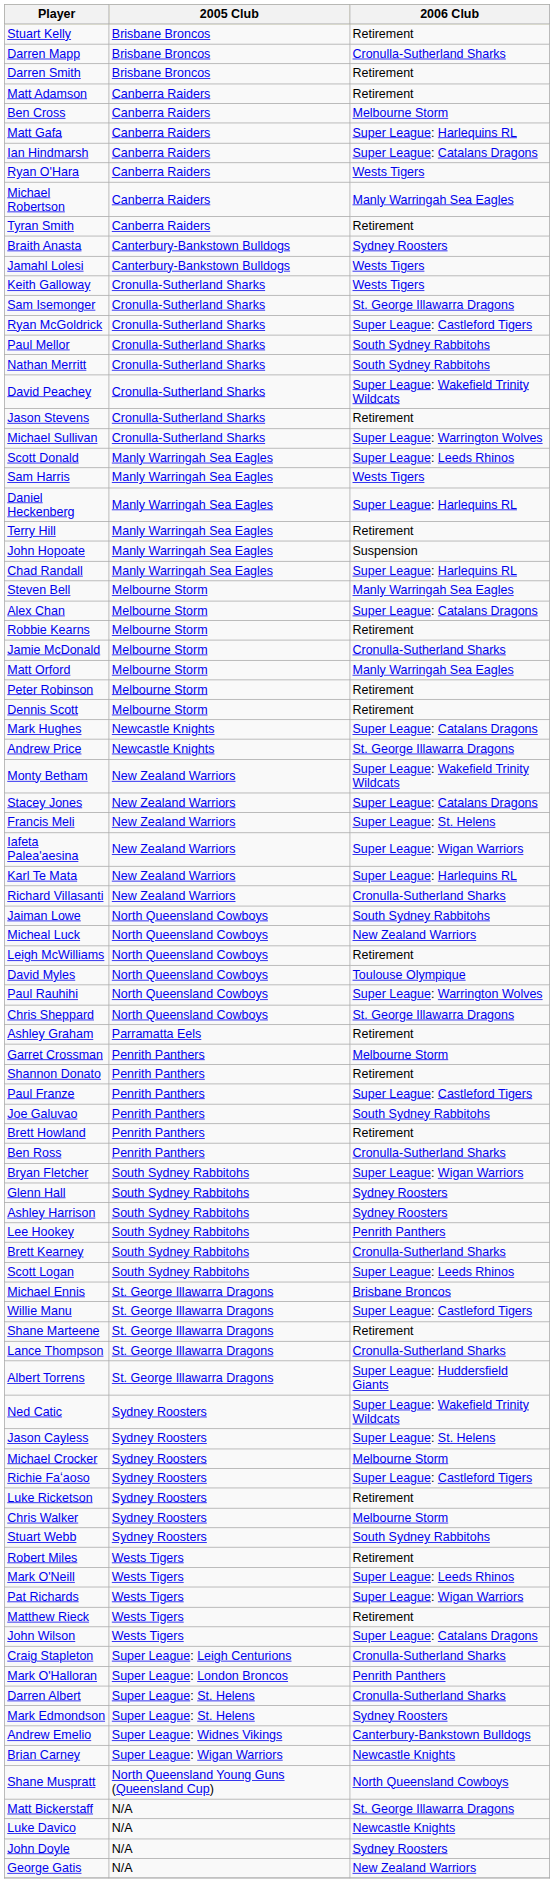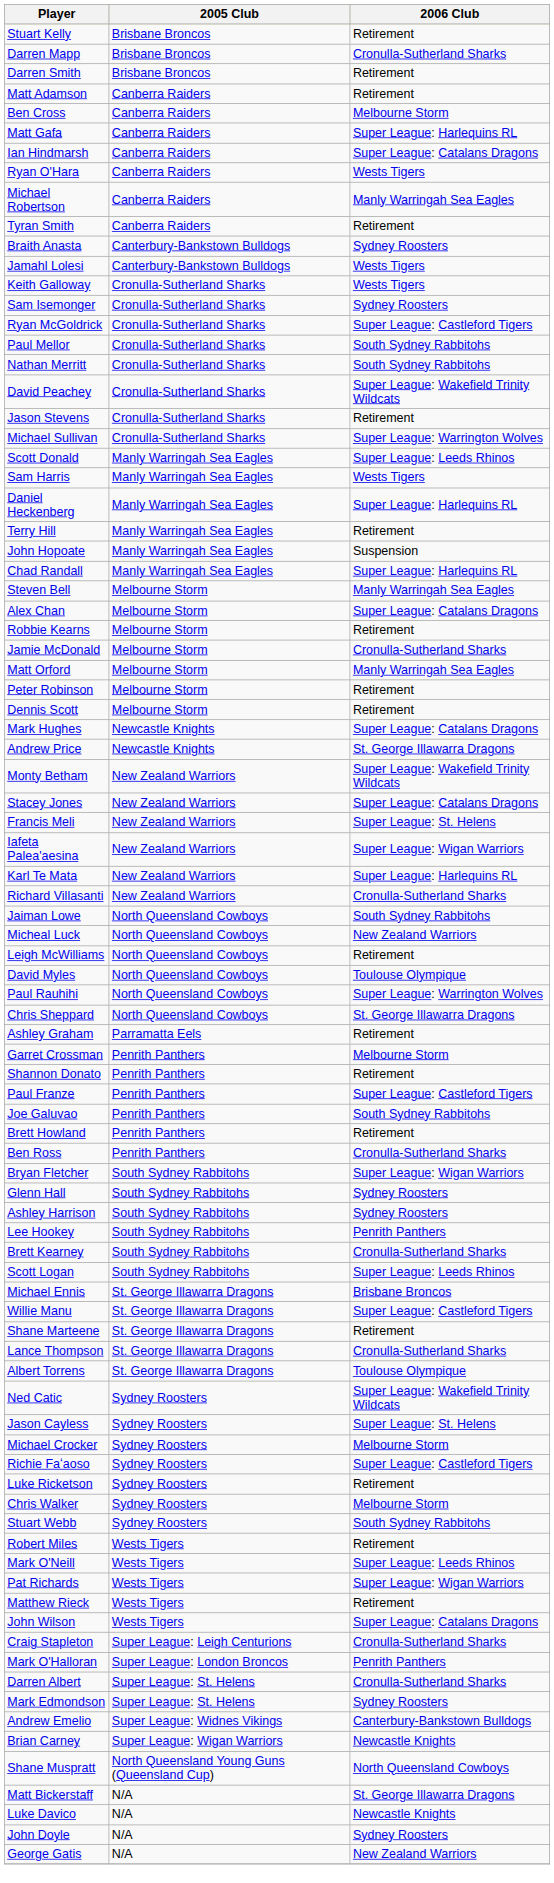Sam Isemonger | 2006 Club: St. George Illawarra Dragons -> Sydney Roosters
Albert Torrens | 2006 Club: Super League: Huddersfield Giants -> Toulouse Olympique
